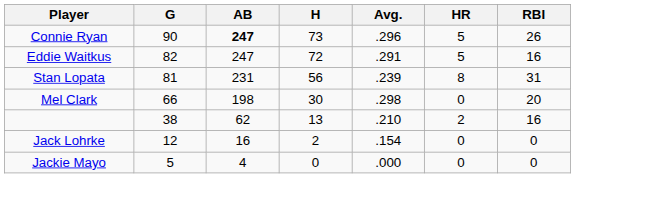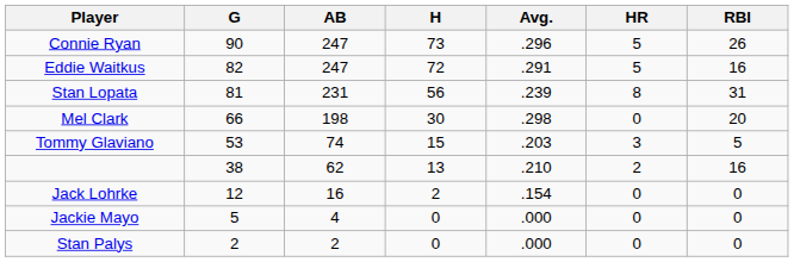Connie Ryan | AB: bold -> normal
+ row: Tommy Glaviano | 53 | 74 | 15 | .203 | 3 | 5
+ row: Stan Palys | 2 | 2 | 0 | .000 | 0 | 0
